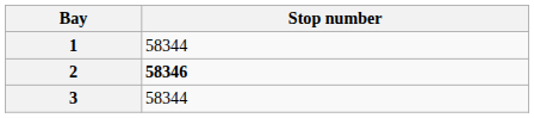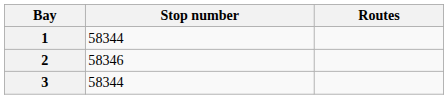+ column: Routes
2 | Stop number: bold -> normal
